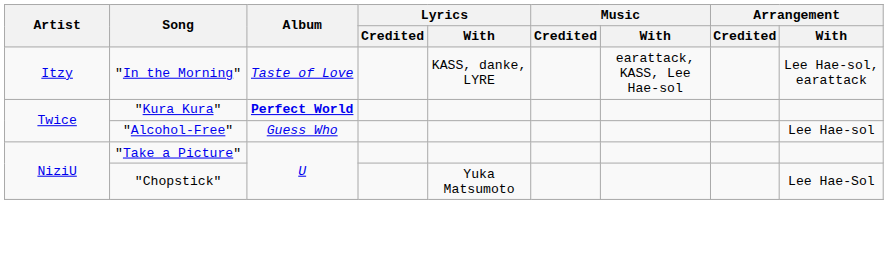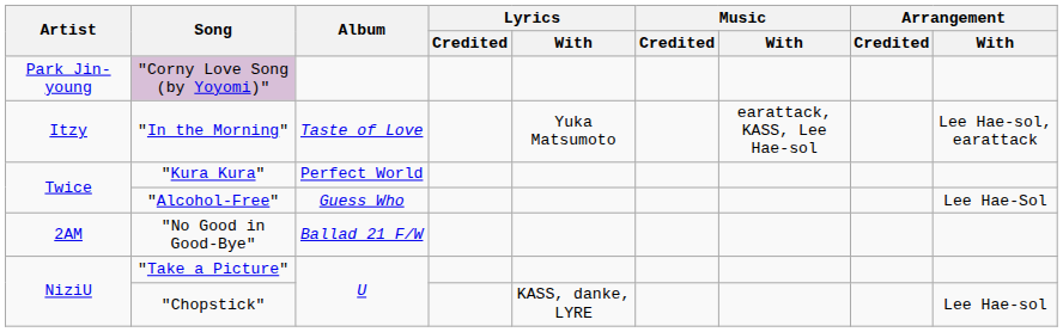+ row: Park Jin-young | "Corny Love Song (by Yoyomi)"
"In the Morning" | Lyrics / With: KASS, danke, LYRE -> Yuka Matsumoto
"Kura Kura" | Album: bold -> normal
"Alcohol-Free" | Arrangement / With: Lee Hae-sol -> Lee Hae-Sol
+ row: 2AM | "No Good in Good-Bye" | Ballad 21 F/W
"Chopstick" | Lyrics / With: Yuka Matsumoto -> KASS, danke, LYRE
"Chopstick" | Arrangement / With: Lee Hae-Sol -> Lee Hae-sol
